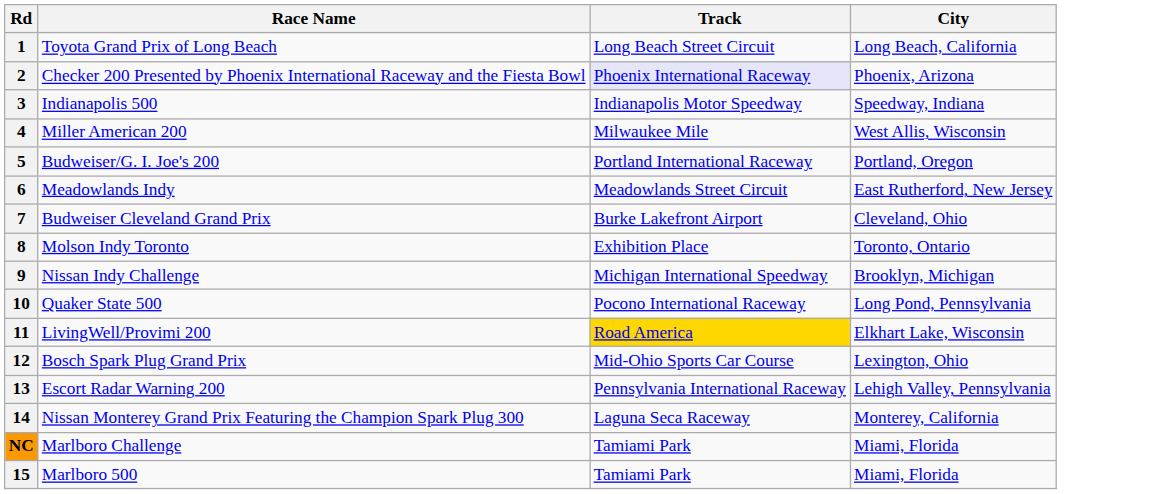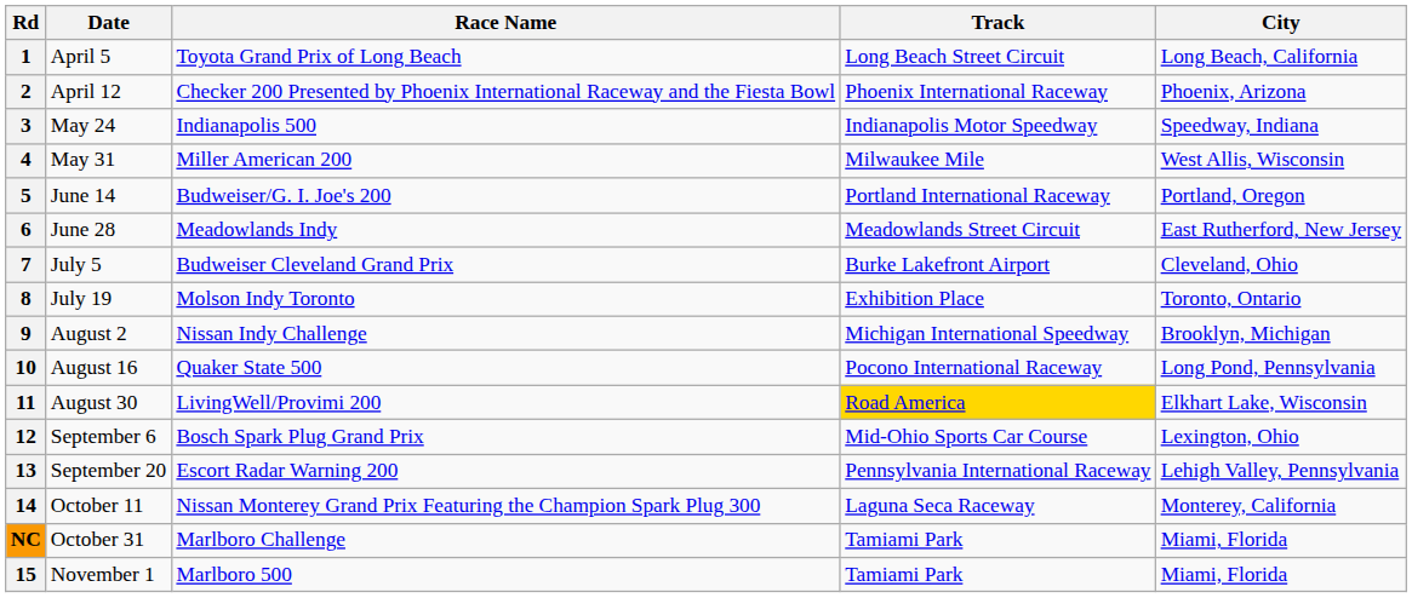+ column: Date | April 5 | April 12 | May 24 | May 31 | June 14 | June 28 | July 5 | July 19 | August 2 | August 16 | August 30 | September 6 | September 20 | October 11 | October 31 | November 1
2 | Track: lavender background -> no background
